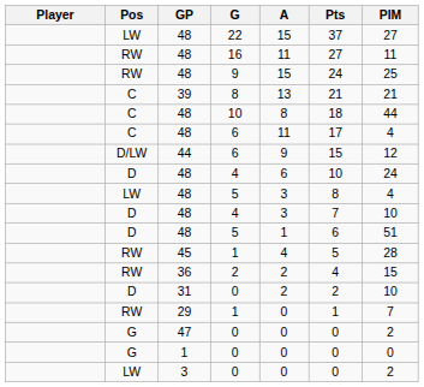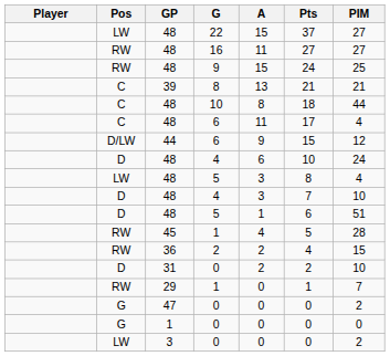16 | PIM: 11 -> 27
